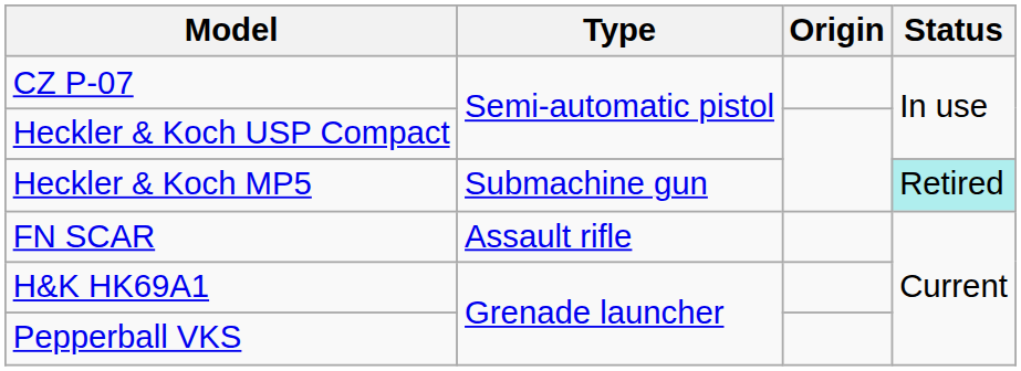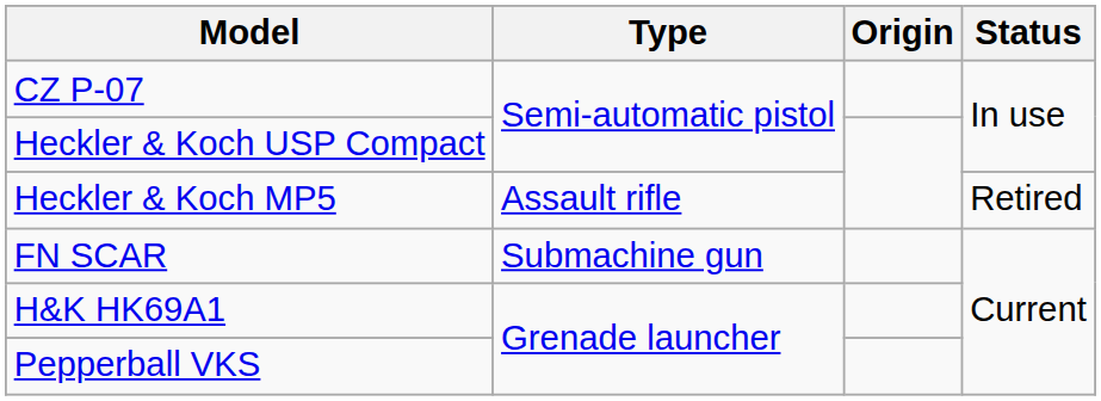Heckler & Koch MP5 | Type: Submachine gun -> Assault rifle
Heckler & Koch MP5 | Status: paleturquoise background -> no background
FN SCAR | Type: Assault rifle -> Submachine gun
